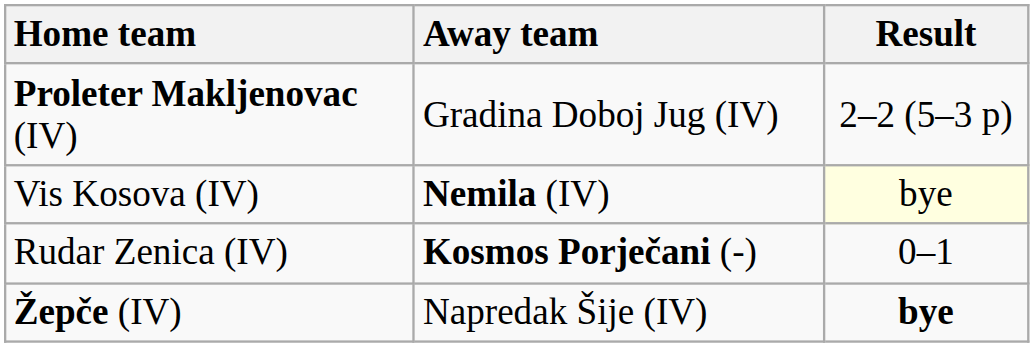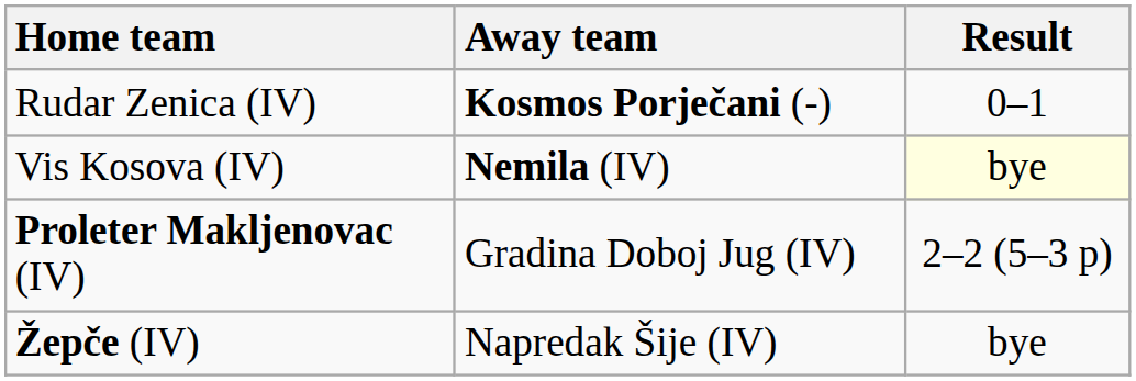rows swapped: Rudar Zenica (IV) <-> Proleter Makljenovac (IV)
Žepče (IV) | Result: bold -> normal
